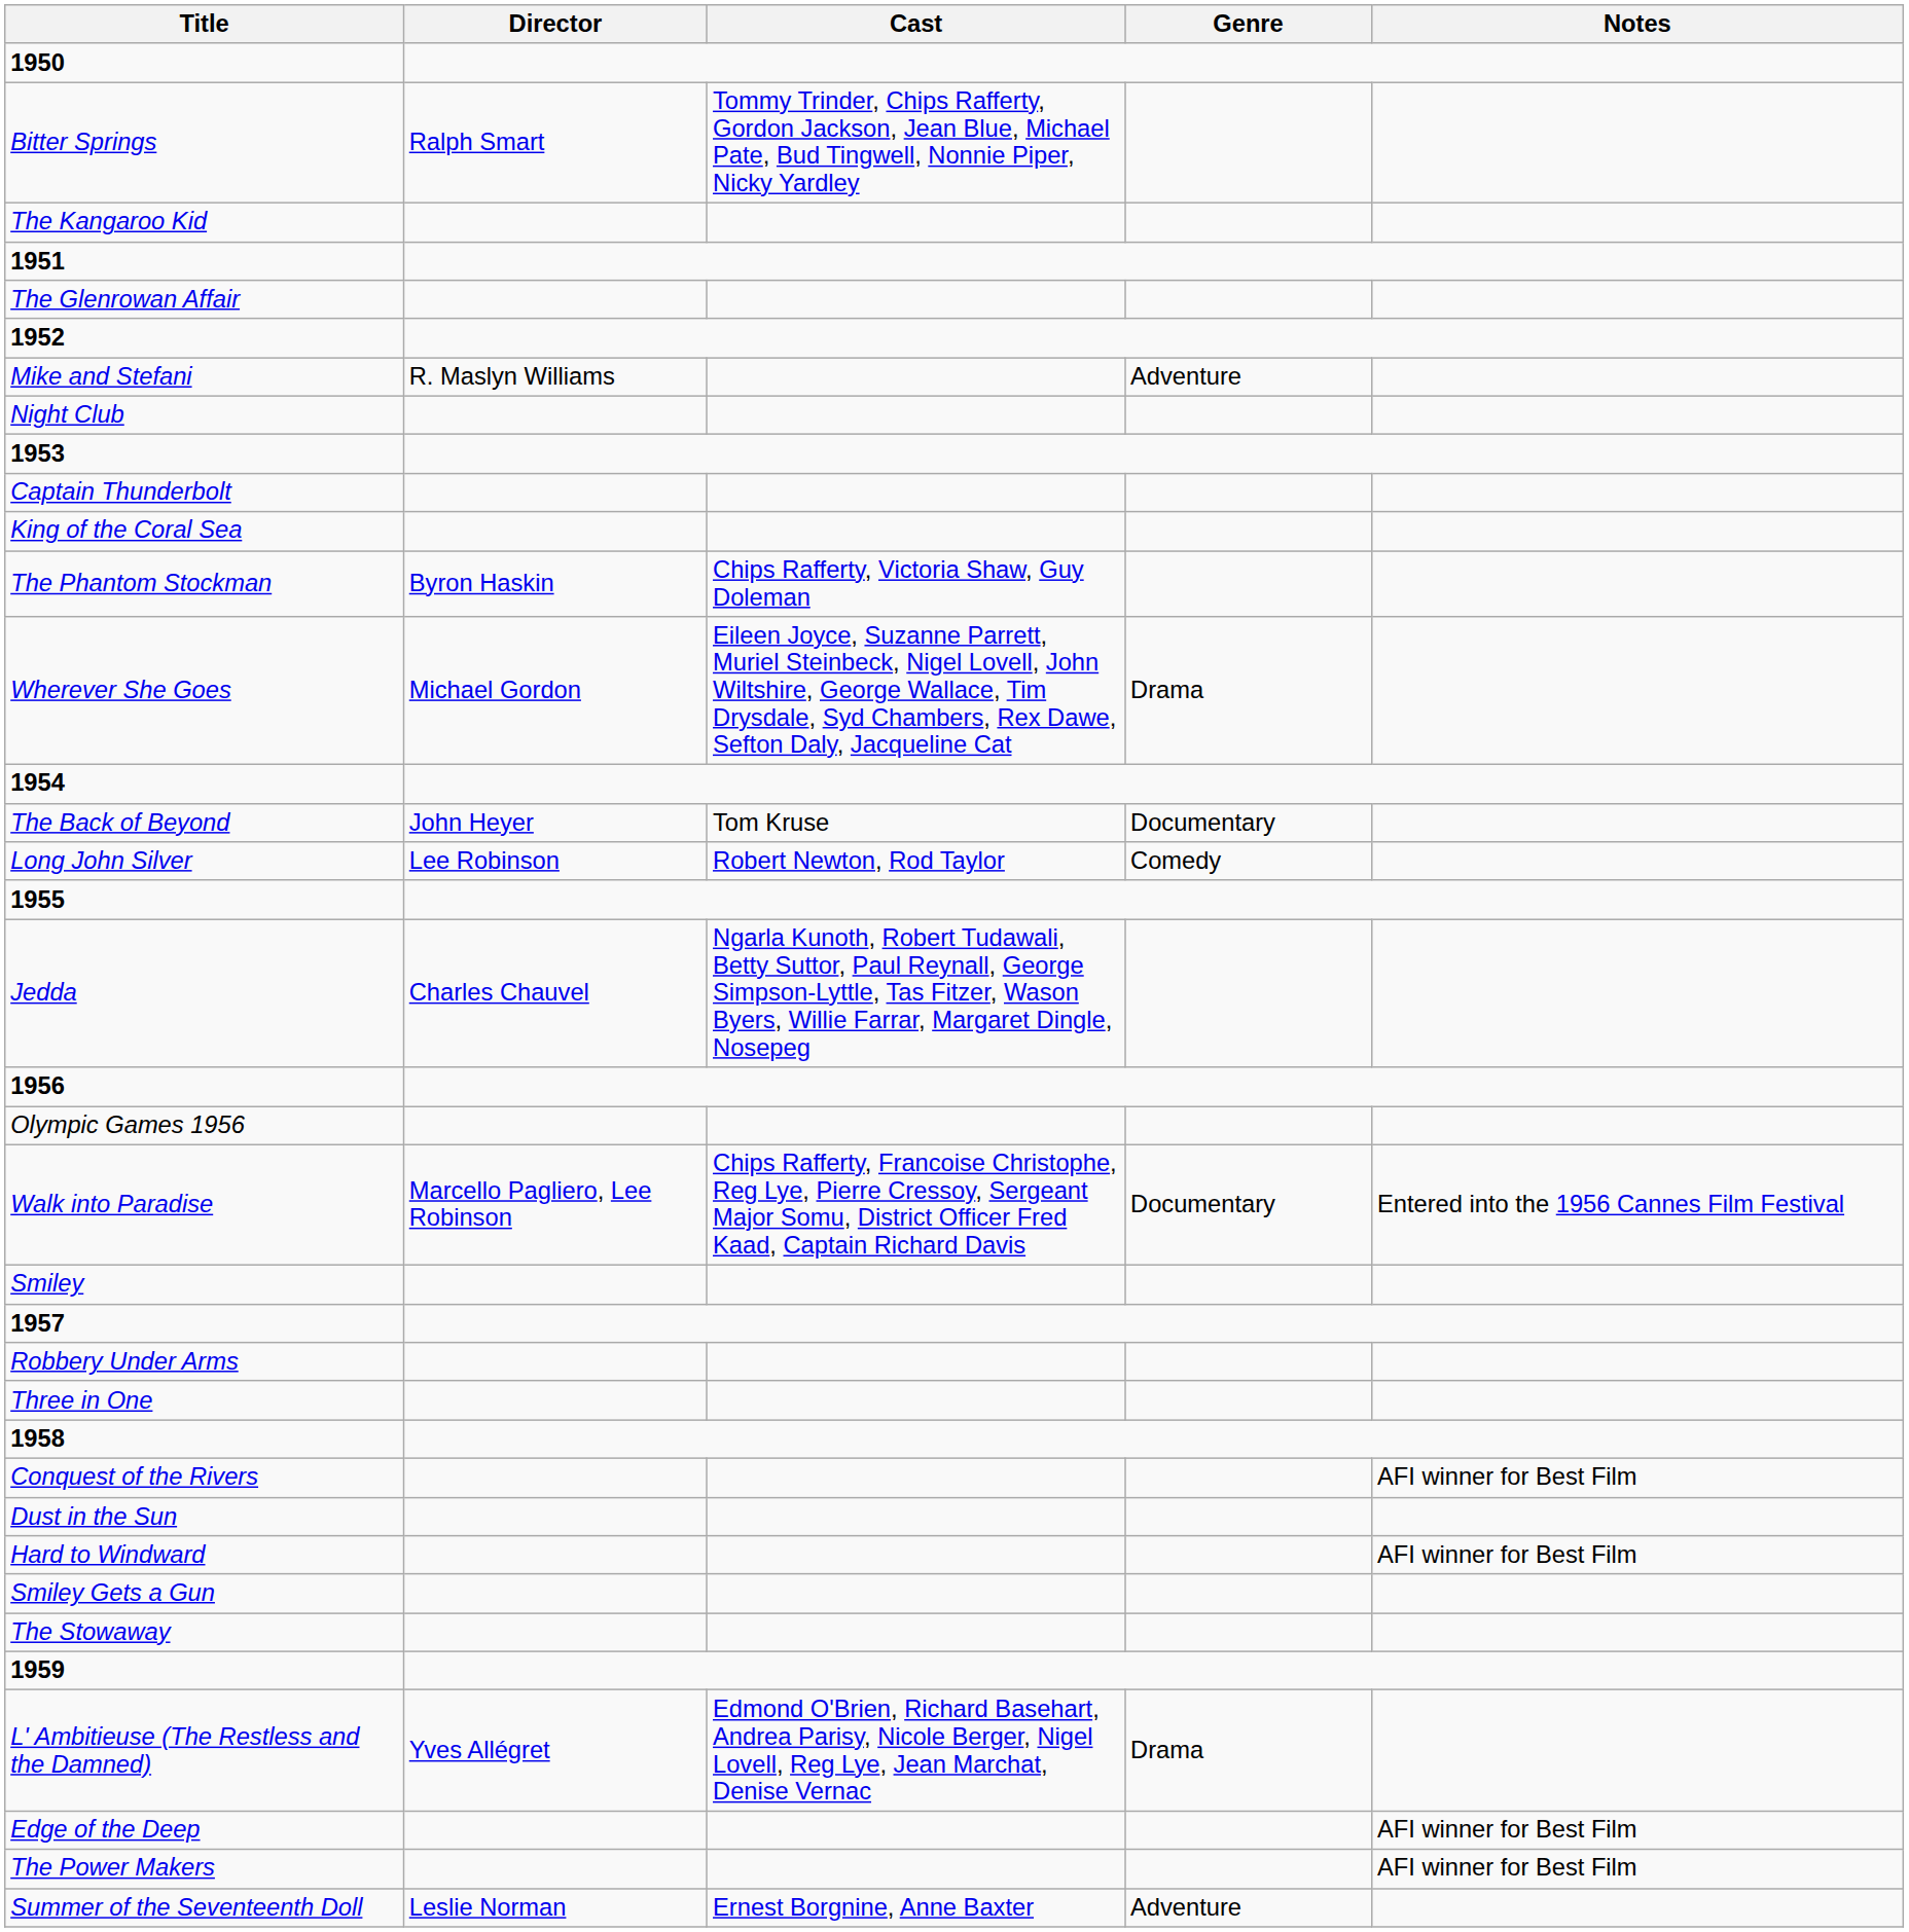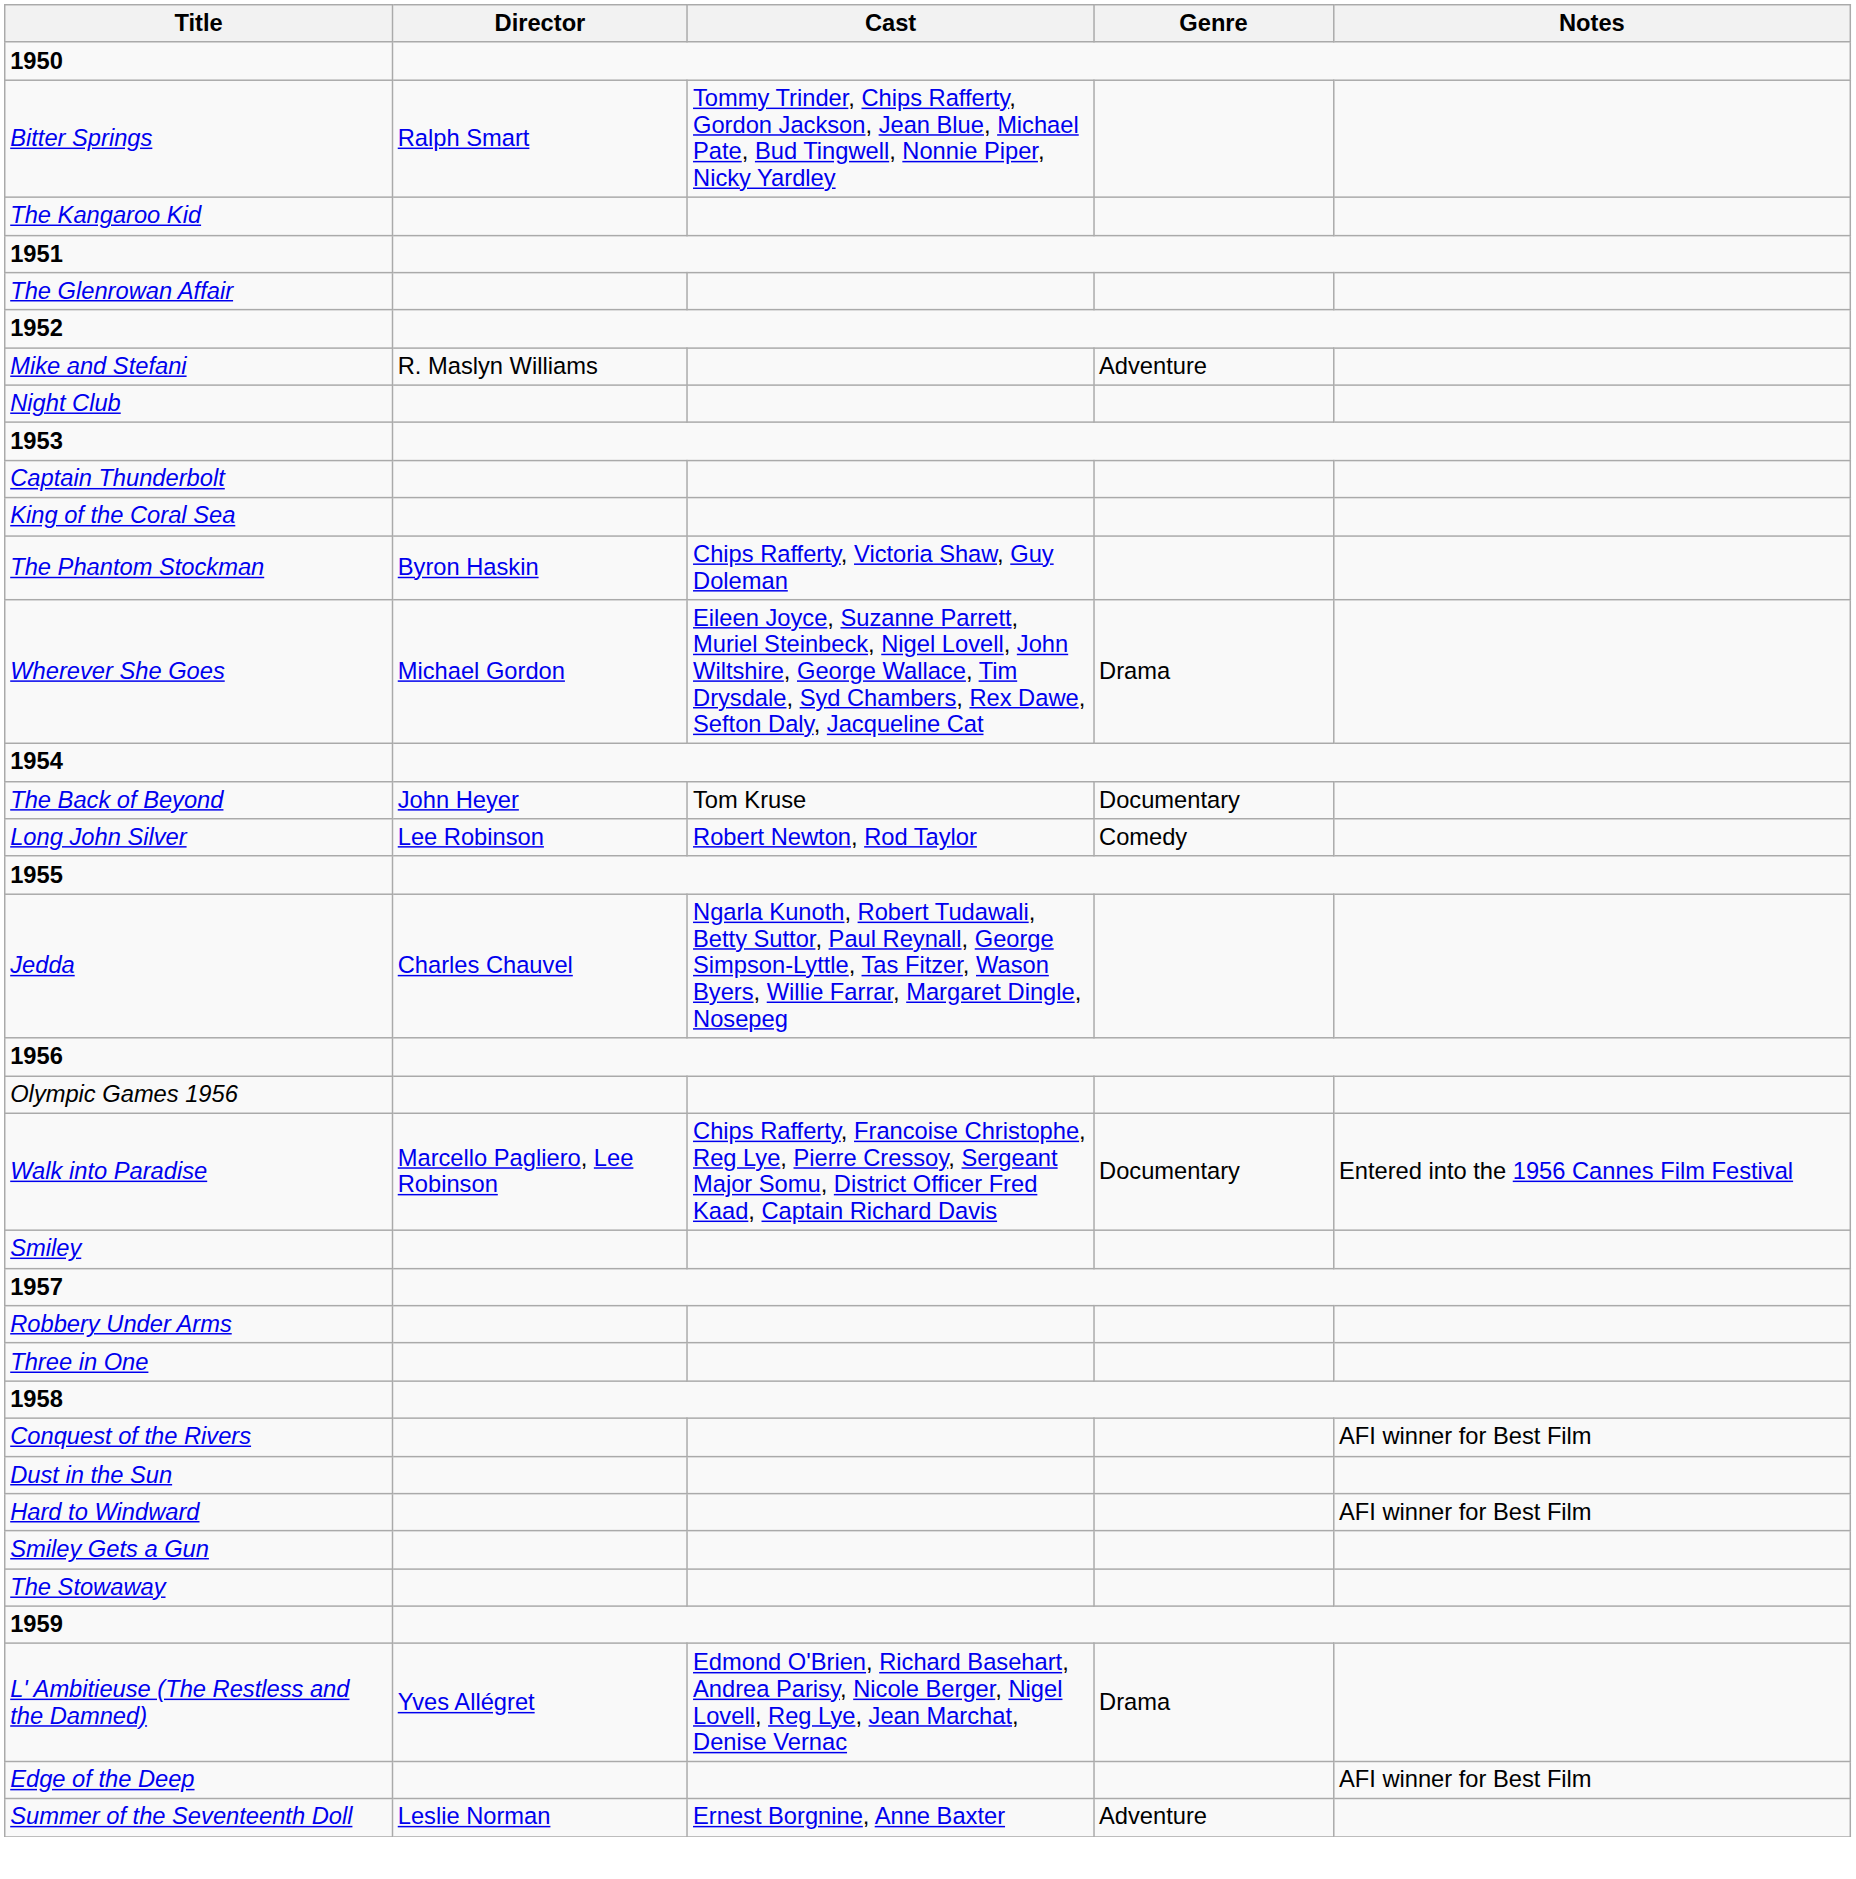- row: The Power Makers | AFI winner for Best Film
